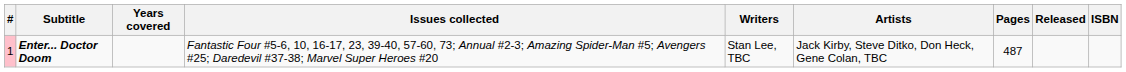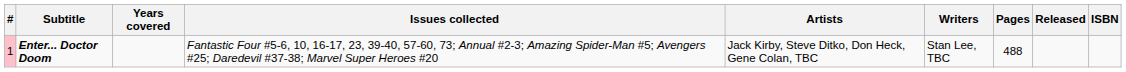columns swapped: Writers <-> Artists
Enter... Doctor Doom | Pages: 487 -> 488
